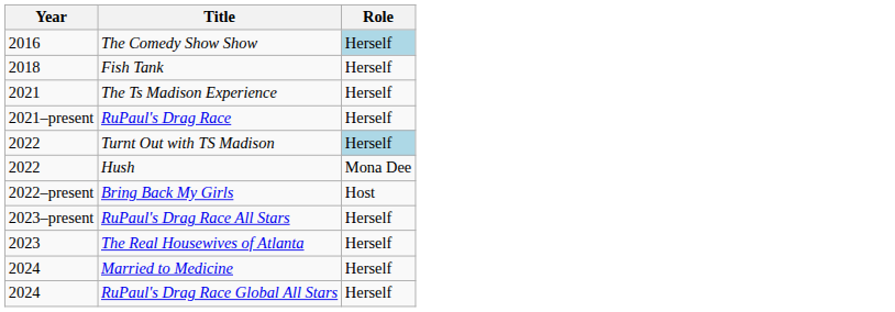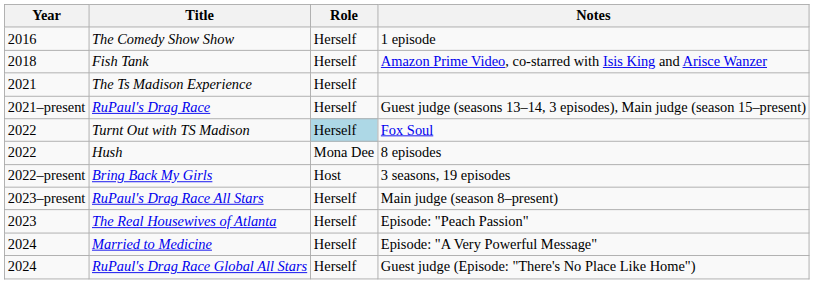+ column: Notes | 1 episode | Amazon Prime Video, co-starred with Isis King and Arisce Wanzer | Guest judge (seasons 13–14, 3 episodes), Main judge (season 15–present) | Fox Soul | 8 episodes | 3 seasons, 19 episodes | Main judge (season 8–present) | Episode: "Peach Passion" | Episode: "A Very Powerful Message" | Guest judge (Episode: "There's No Place Like Home")
The Comedy Show Show | Role: lightblue background -> no background
